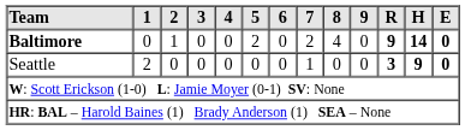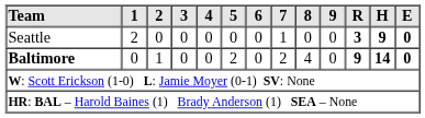rows swapped: Baltimore <-> Seattle
